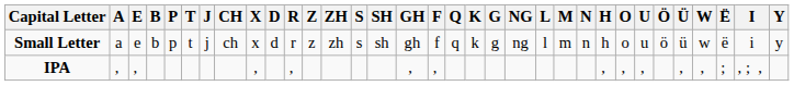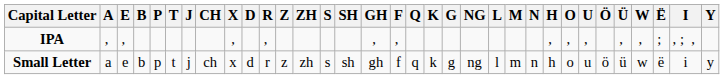rows swapped: Small Letter <-> IPA
